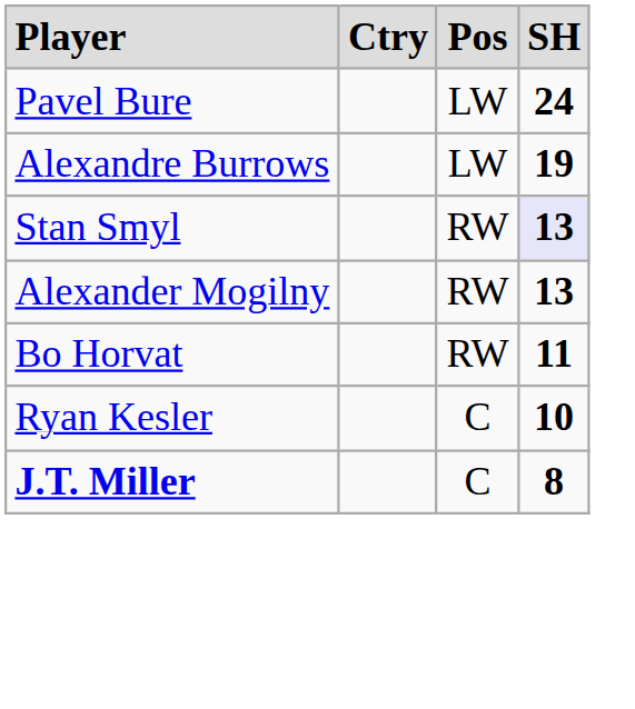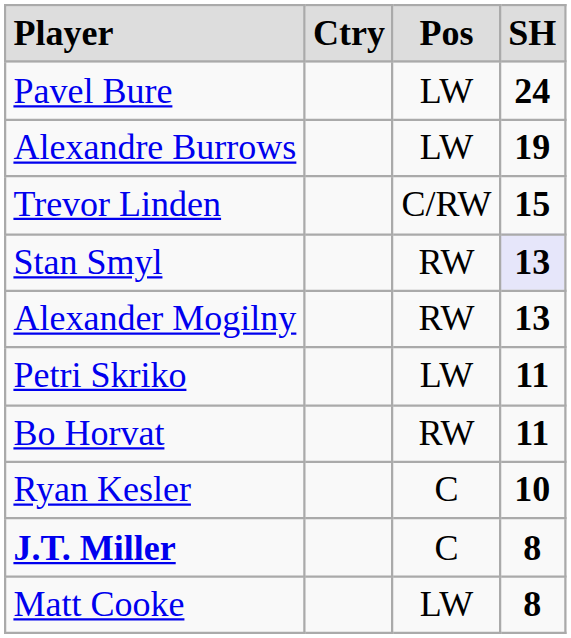+ row: Trevor Linden | C/RW | 15
+ row: Petri Skriko | LW | 11
+ row: Matt Cooke | LW | 8
